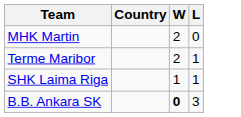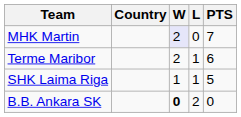+ column: PTS | 7 | 6 | 5 | 0
MHK Martin | W: no background -> lavender background
B.B. Ankara SK | L: 3 -> 2
